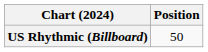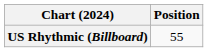US Rhythmic (Billboard) | Position: 50 -> 55
